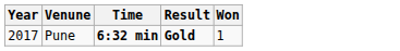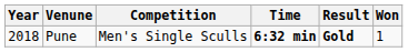+ column: Competition | Men's Single Sculls
Pune | Year: 2017 -> 2018
